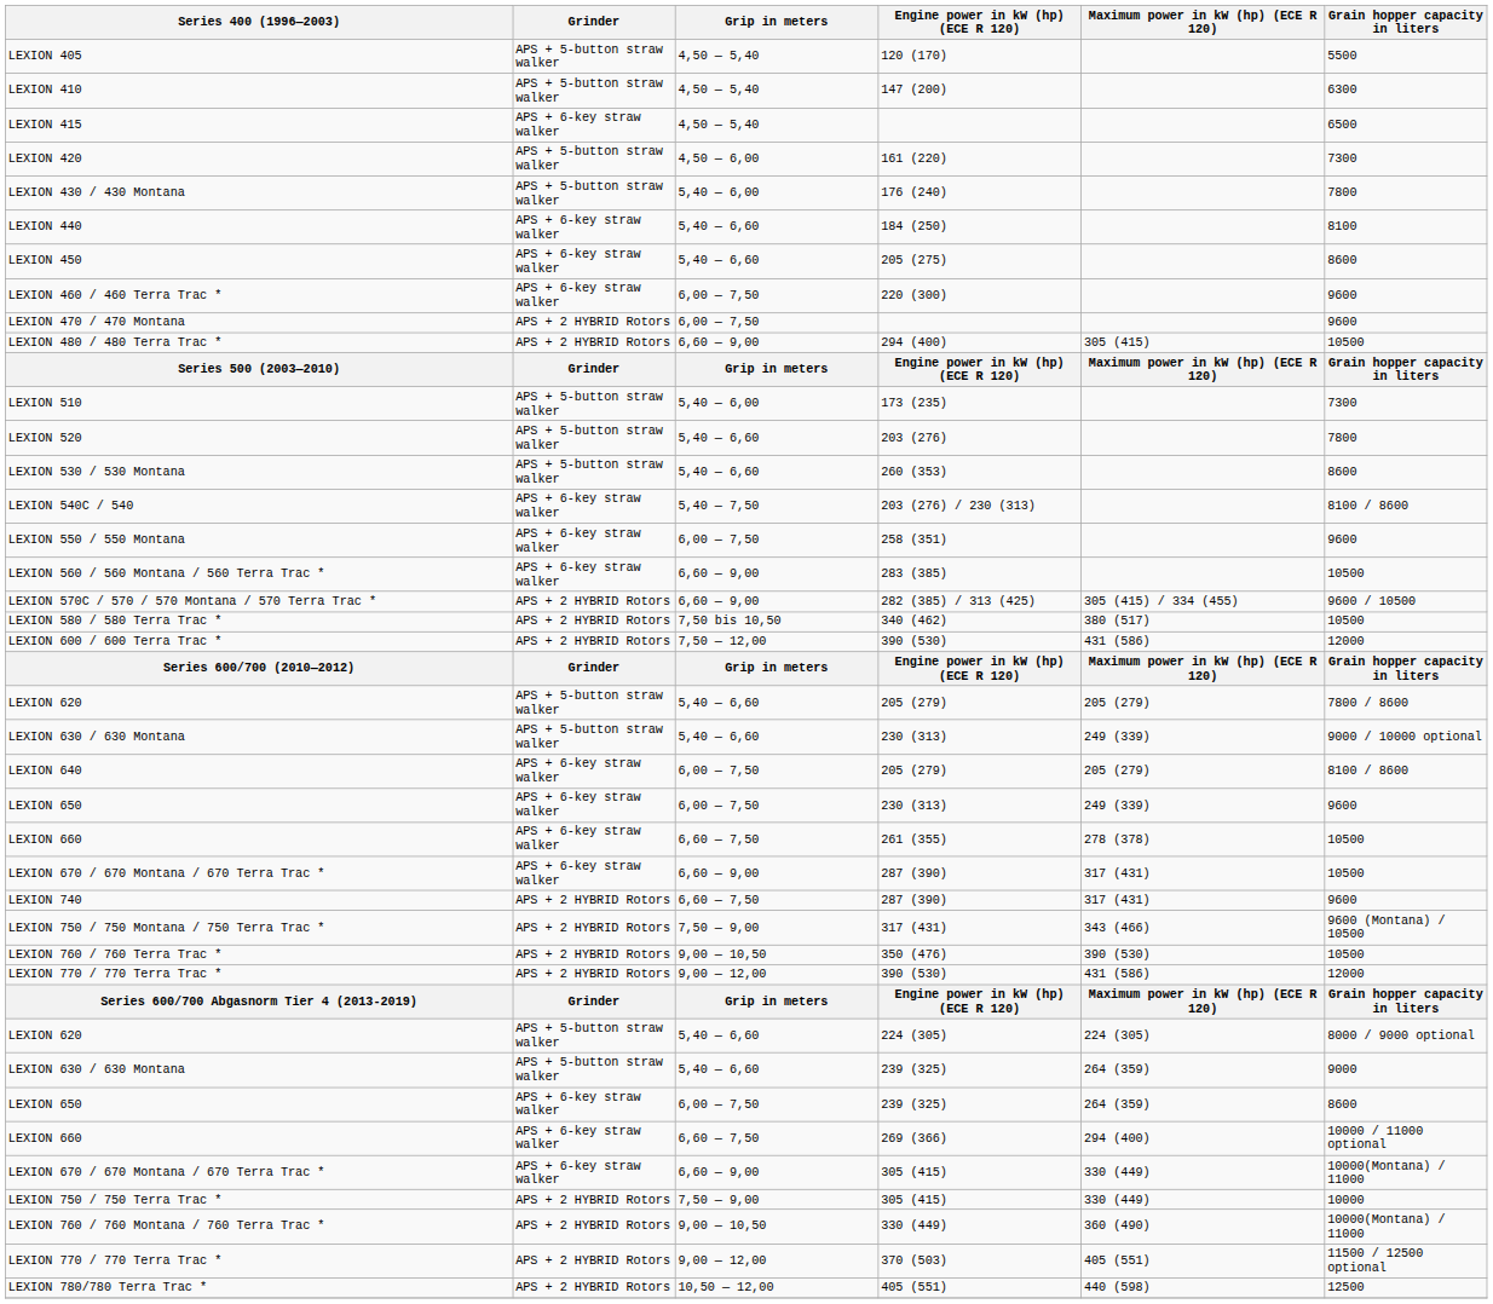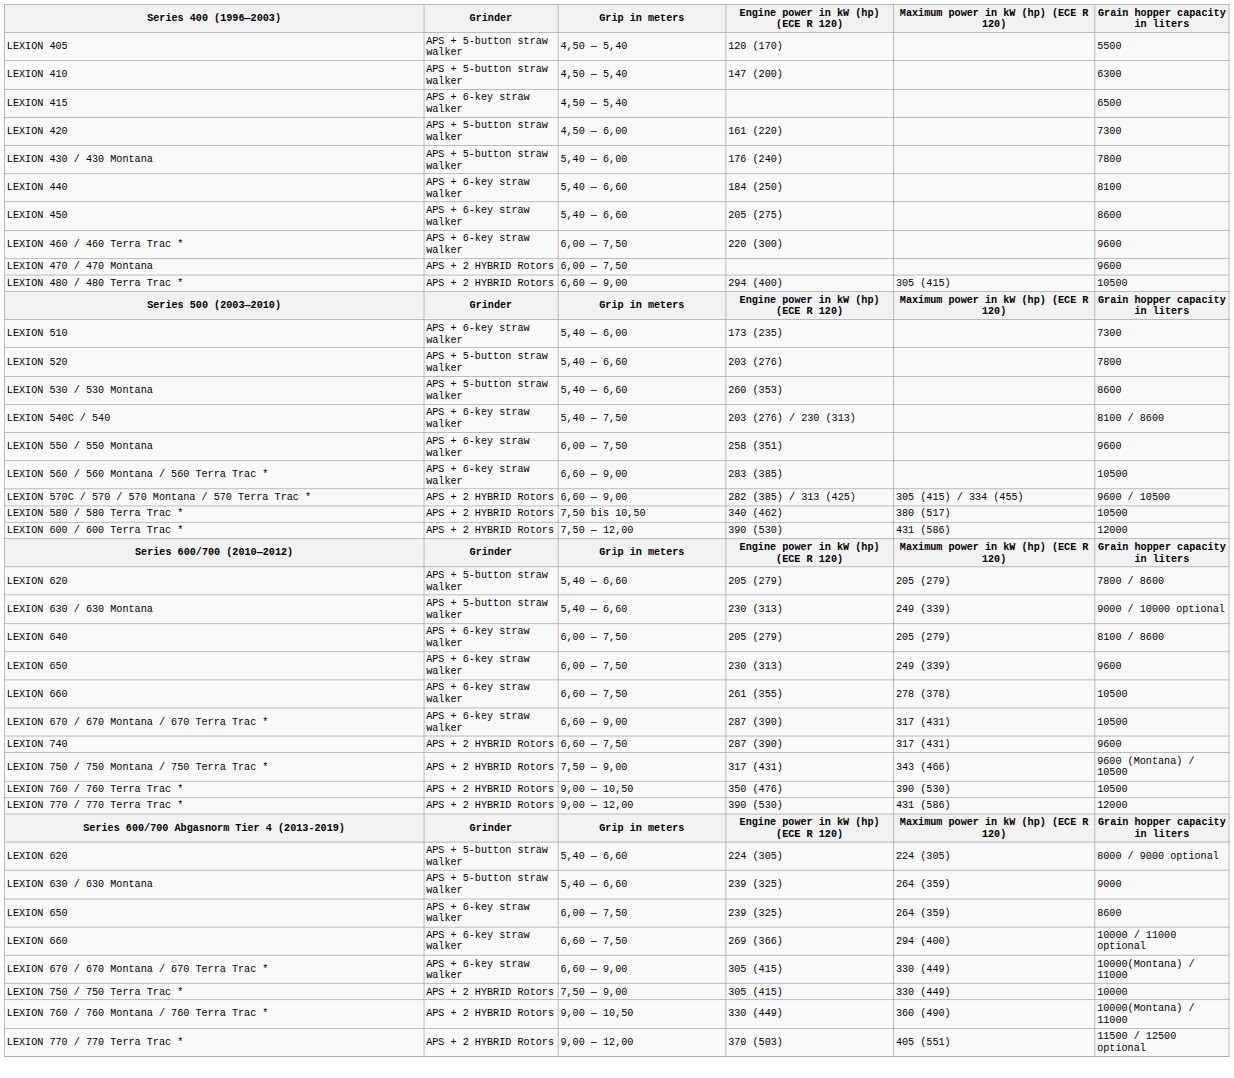LEXION 510 | Grinder: APS + 5-button straw walker -> APS + 6-key straw walker
- row: LEXION 780/780 Terra Trac * | APS + 2 HYBRID Rotors | 10,50 — 12,00 | 405 (551) | 440 (598) | 12500
